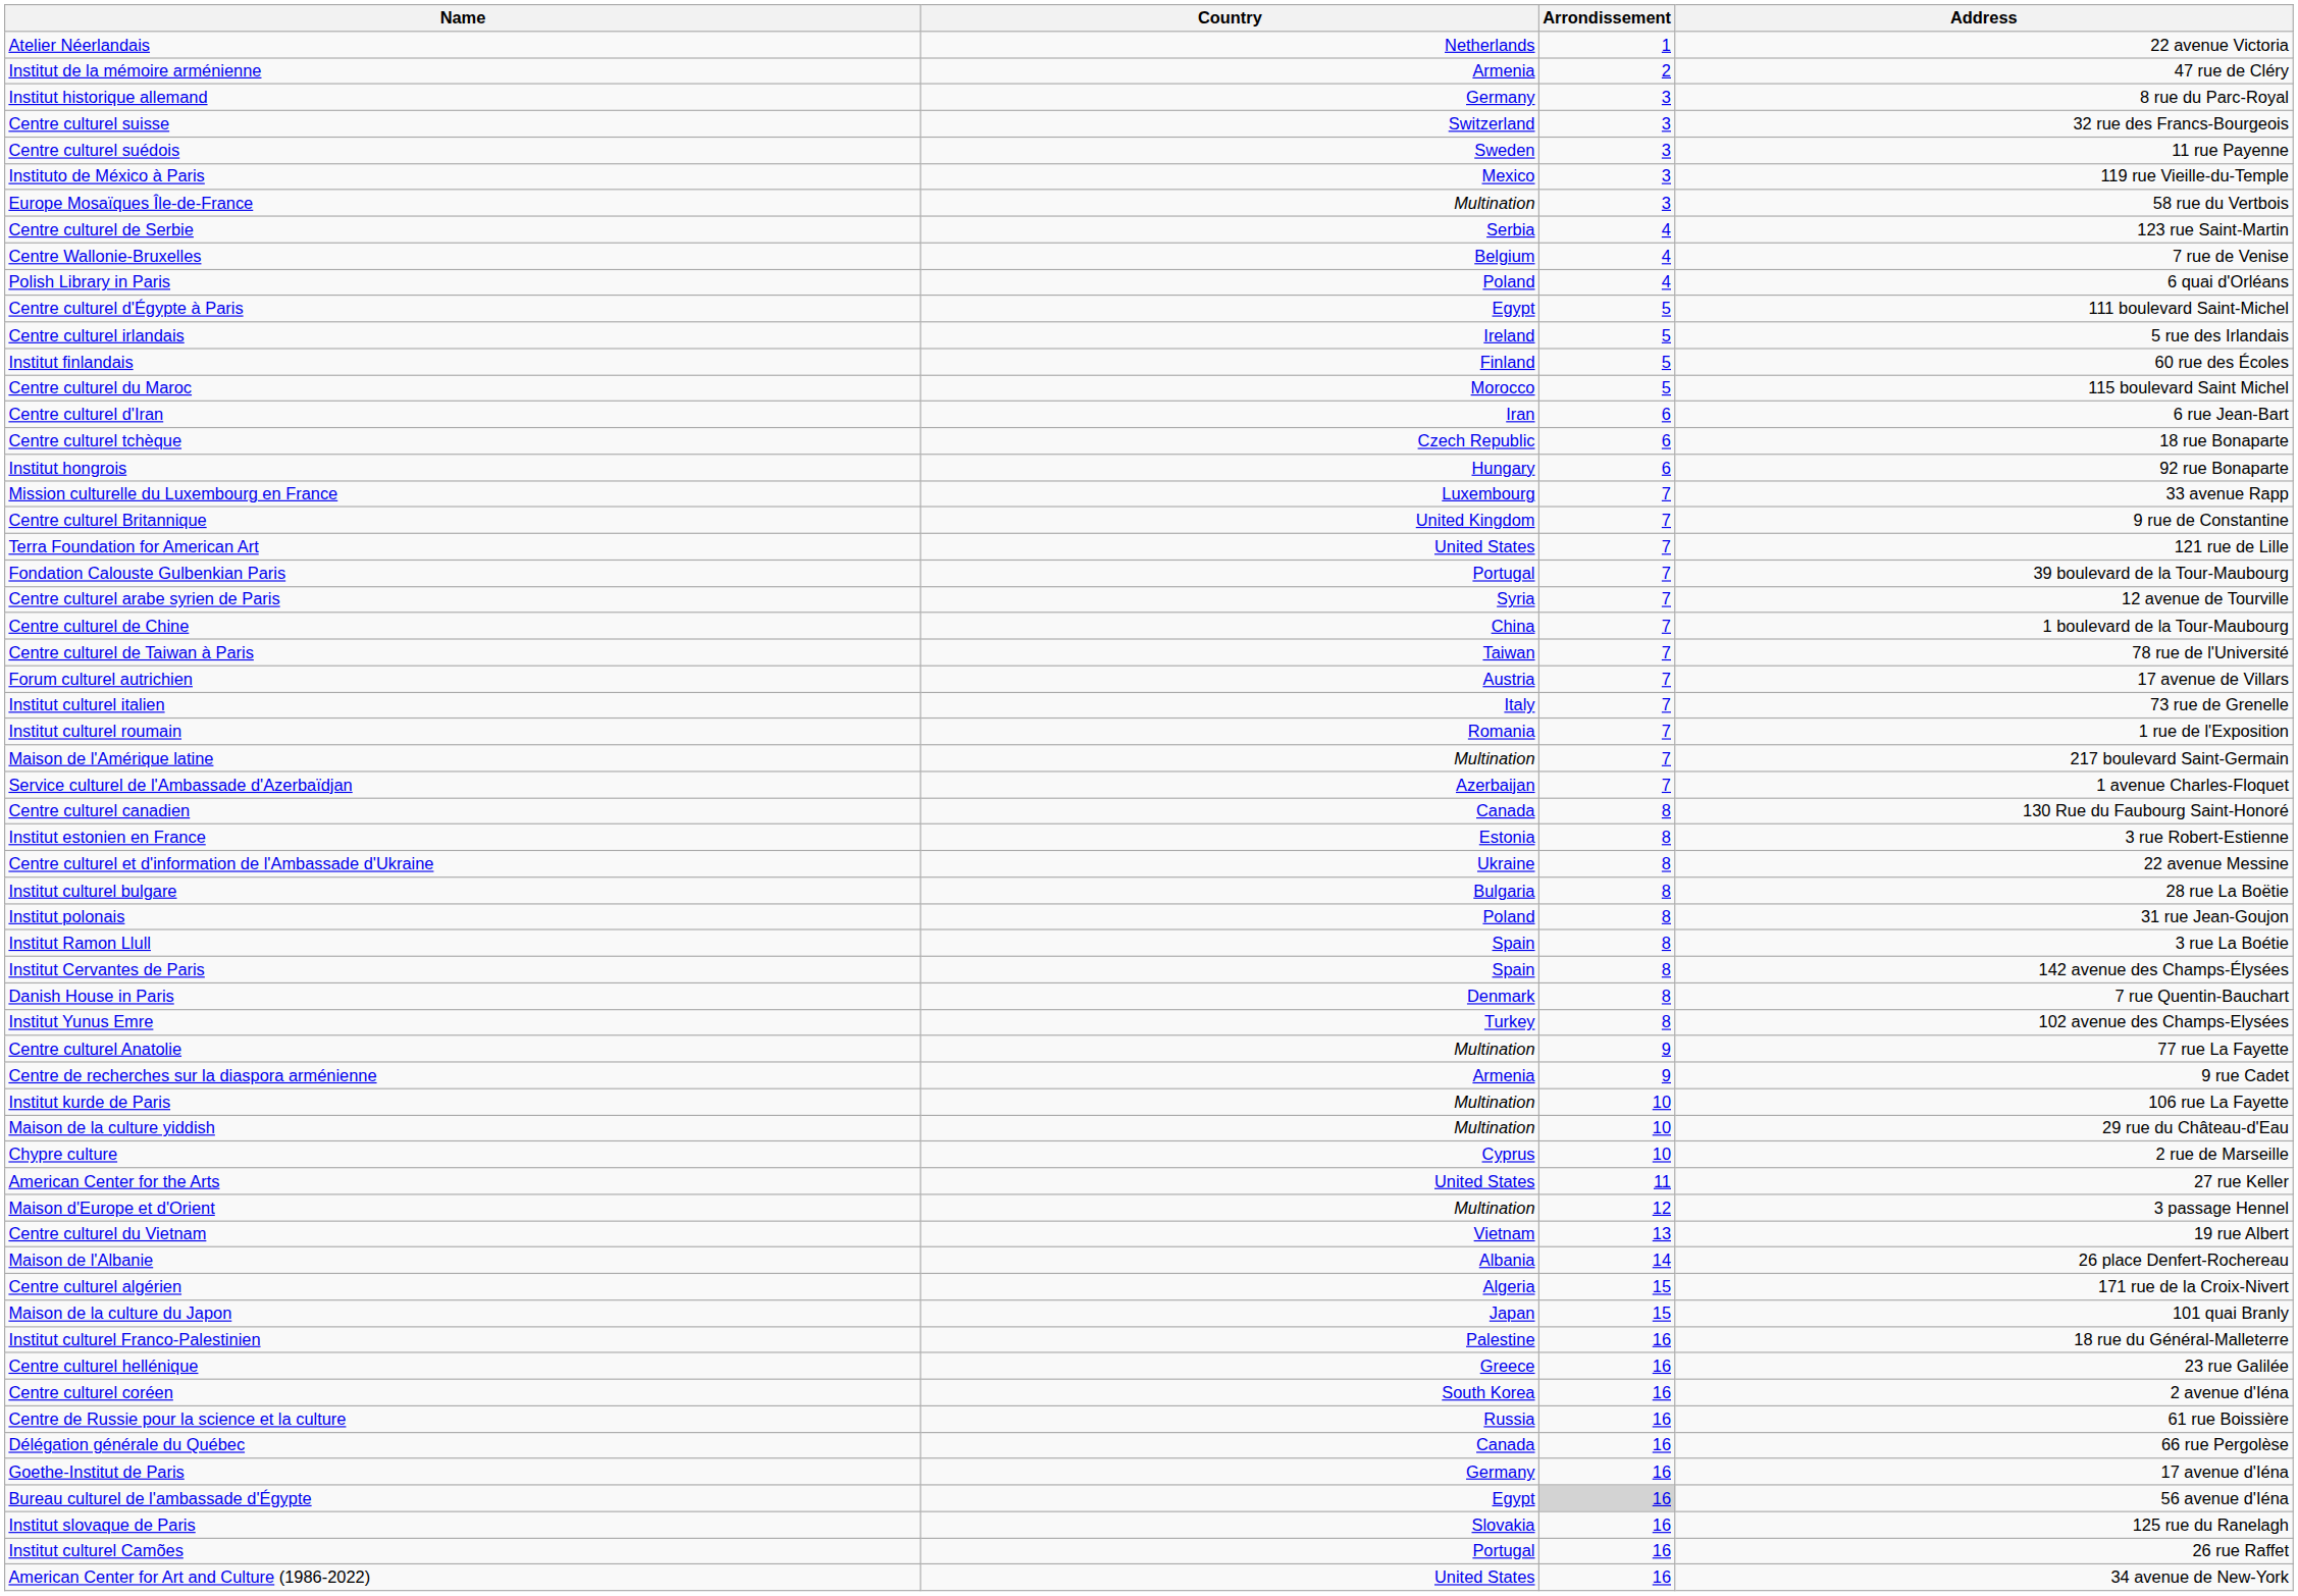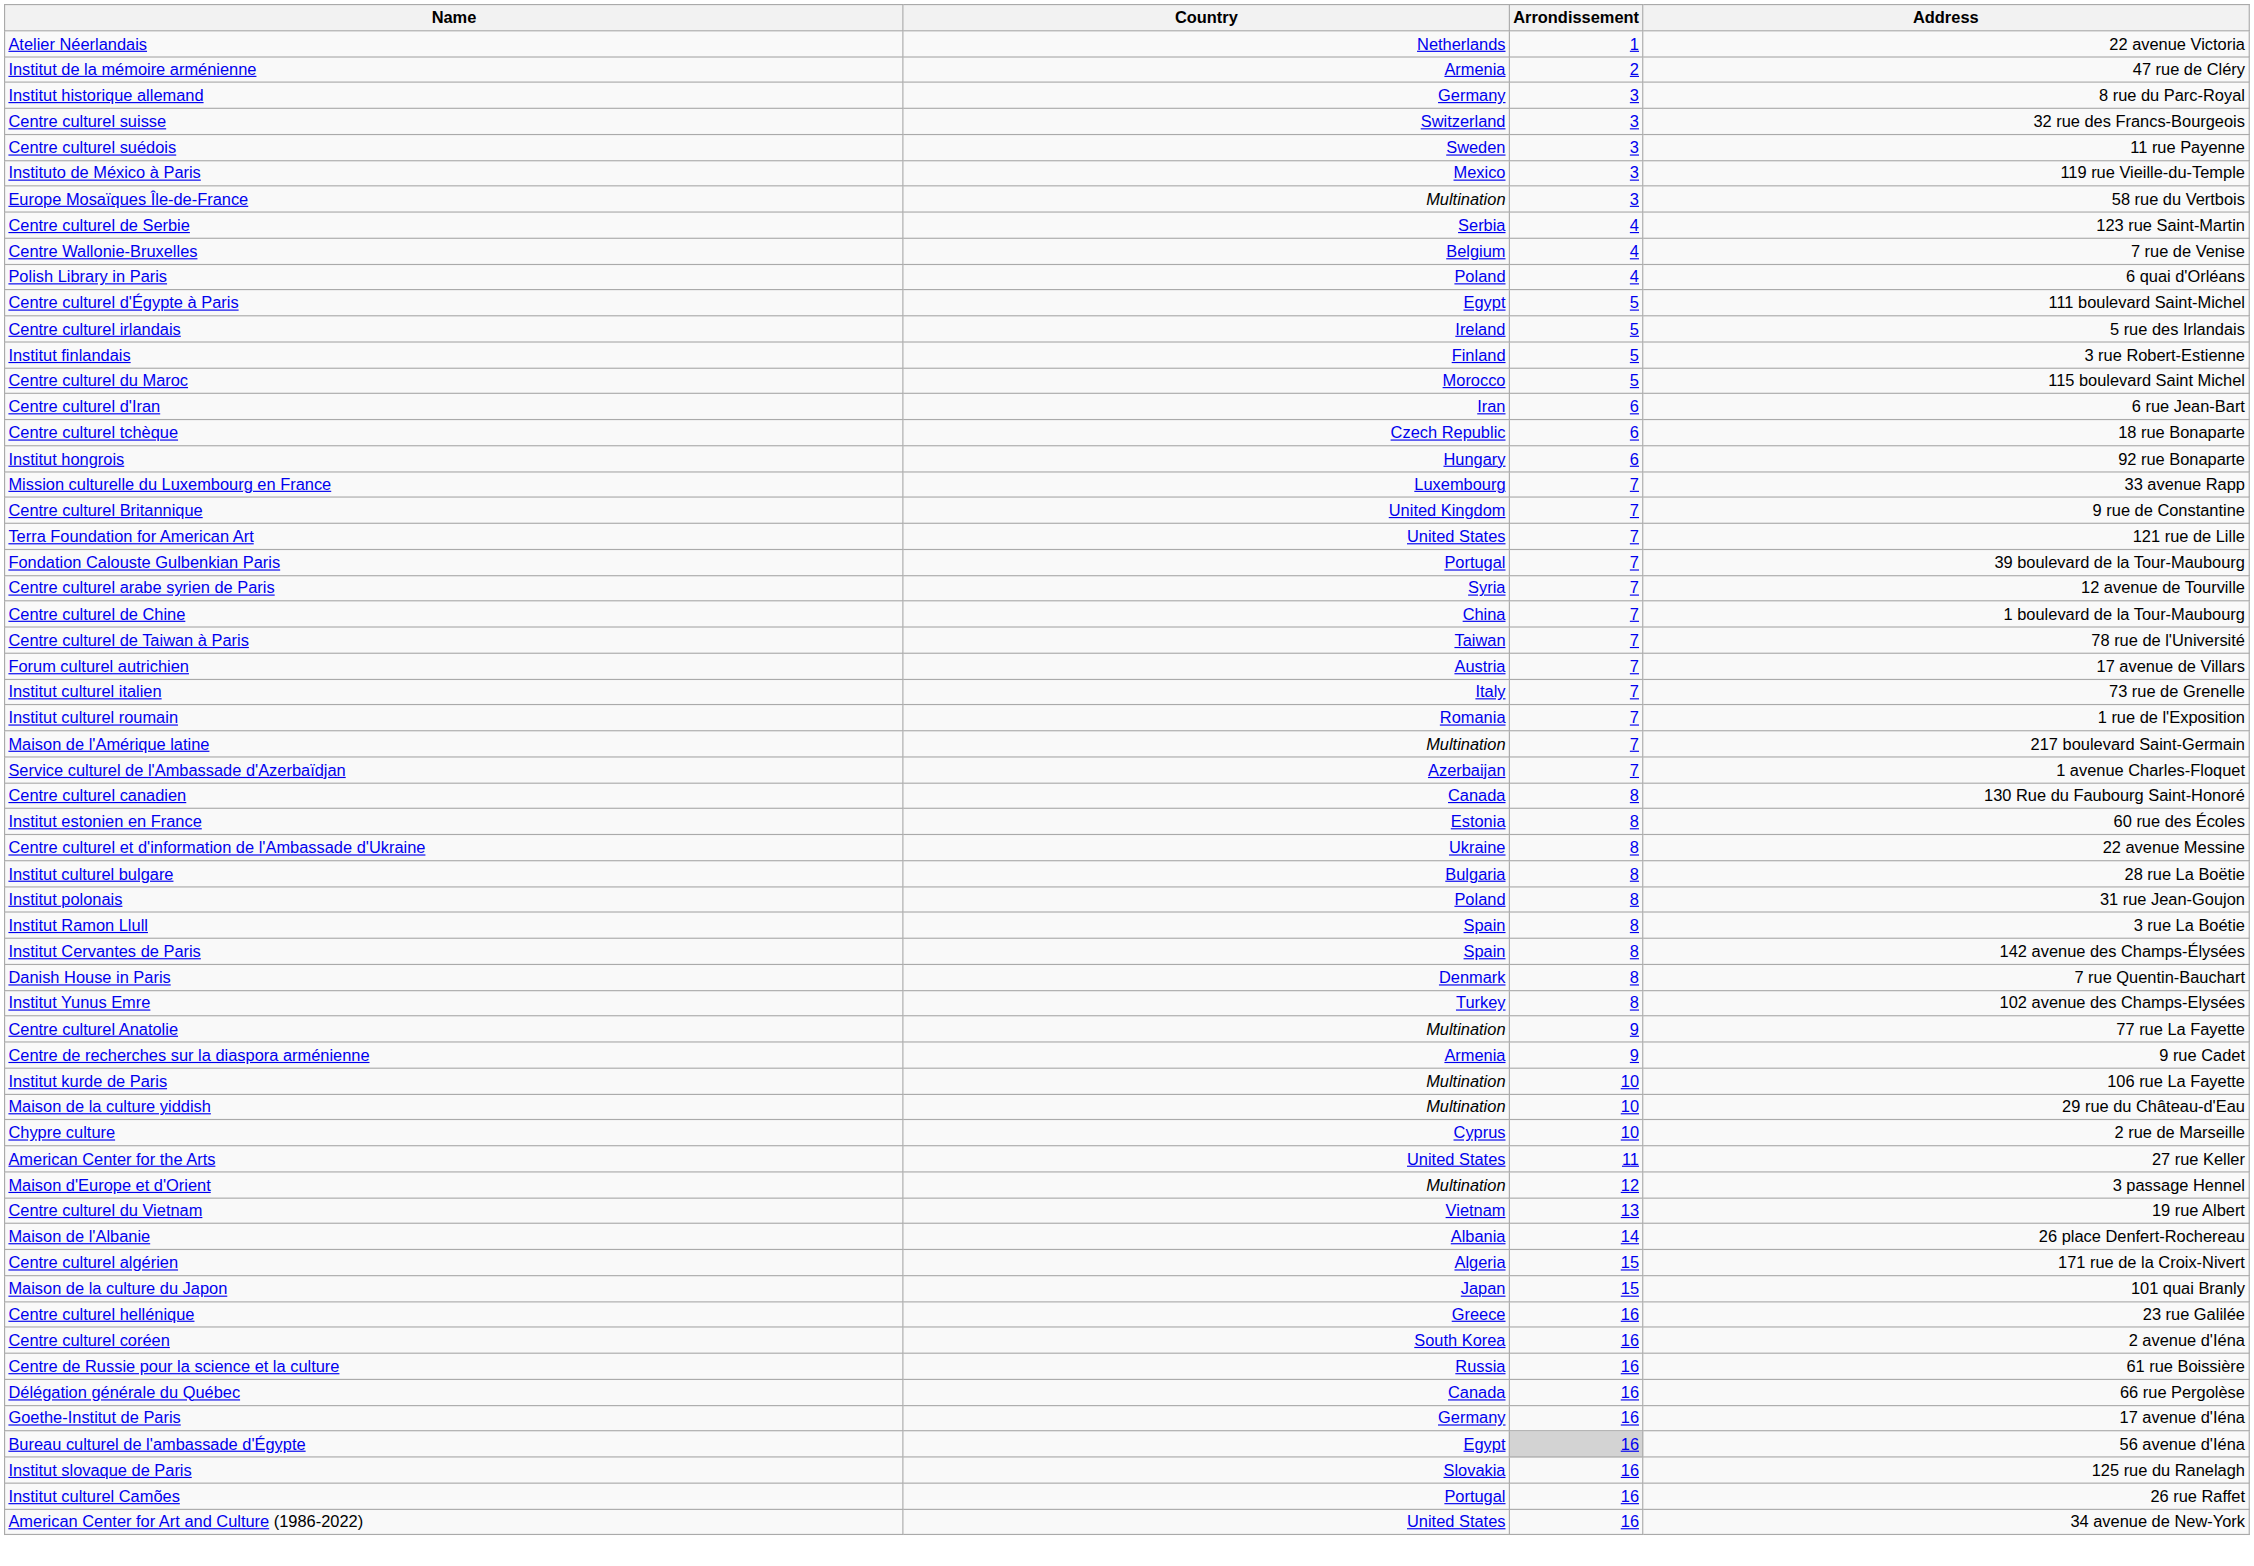Institut finlandais | Address: 60 rue des Écoles -> 3 rue Robert-Estienne
Institut estonien en France | Address: 3 rue Robert-Estienne -> 60 rue des Écoles
- row: Institut culturel Franco-Palestinien | Palestine | 16 | 18 rue du Général-Malleterre
